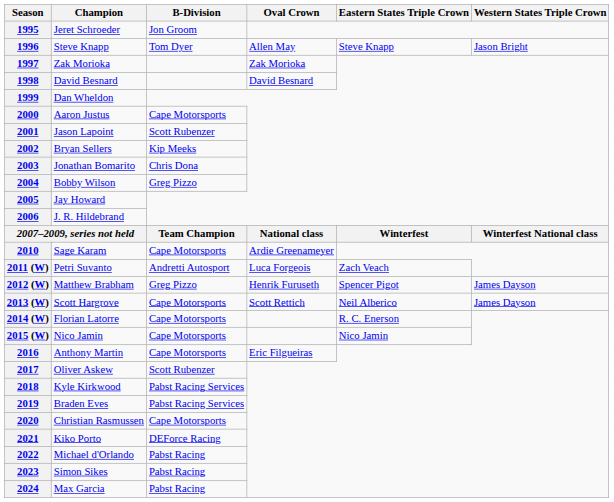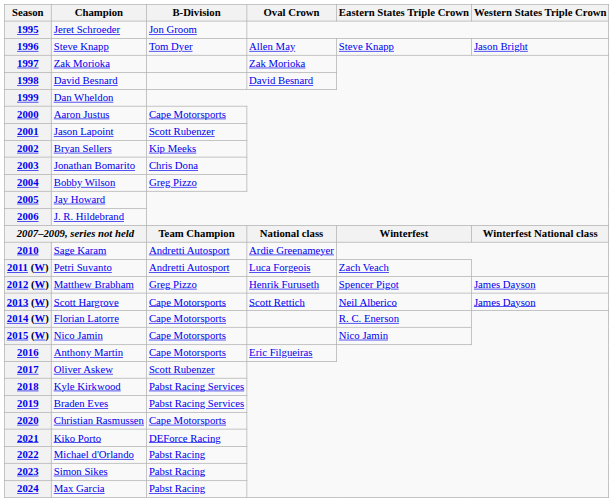2010 | B-Division: Cape Motorsports -> Andretti Autosport
